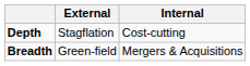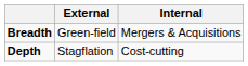rows swapped: Breadth <-> Depth
